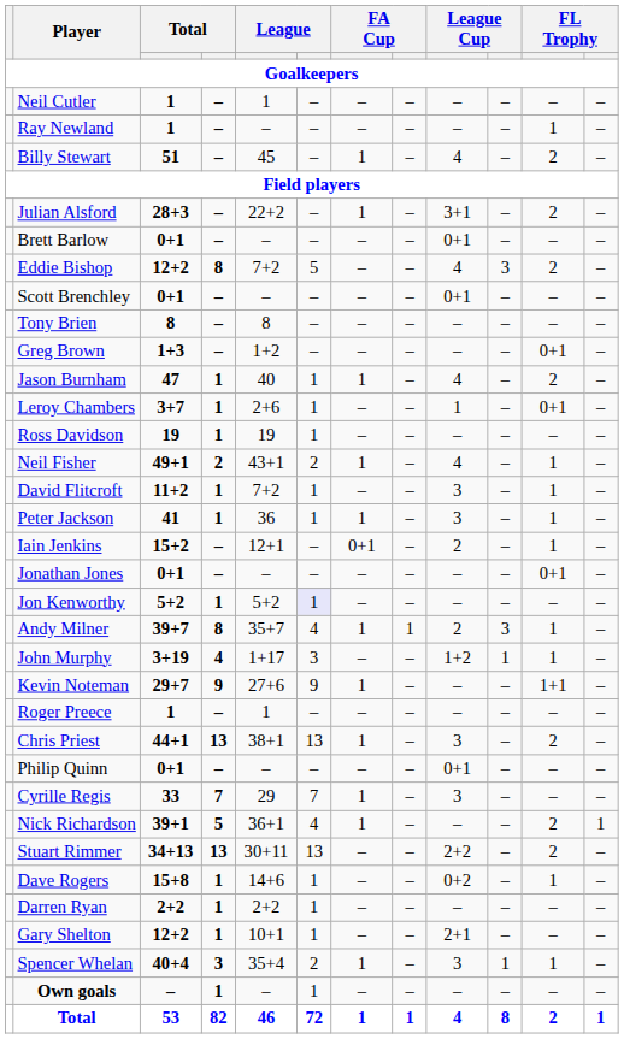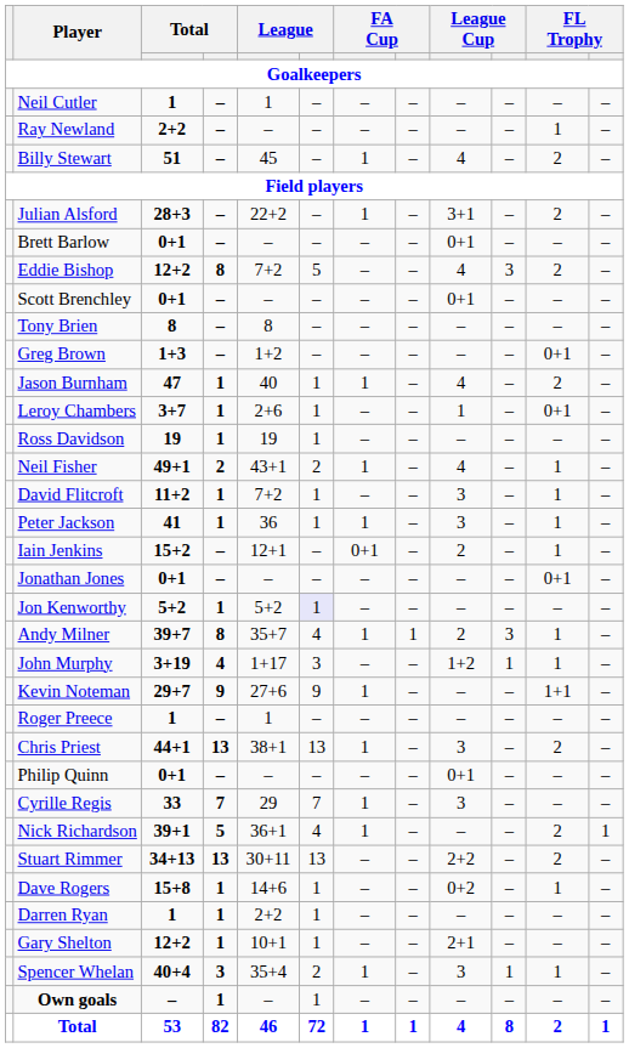Ray Newland | column 3: 1 -> 2+2
Darren Ryan | column 3: 2+2 -> 1
